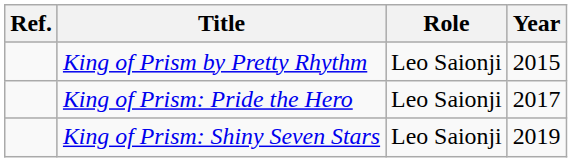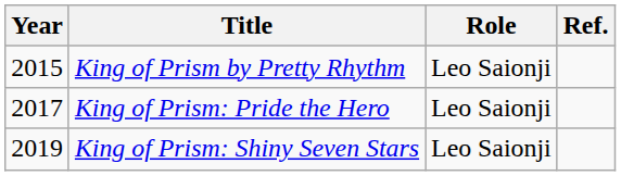columns swapped: Year <-> Ref.
